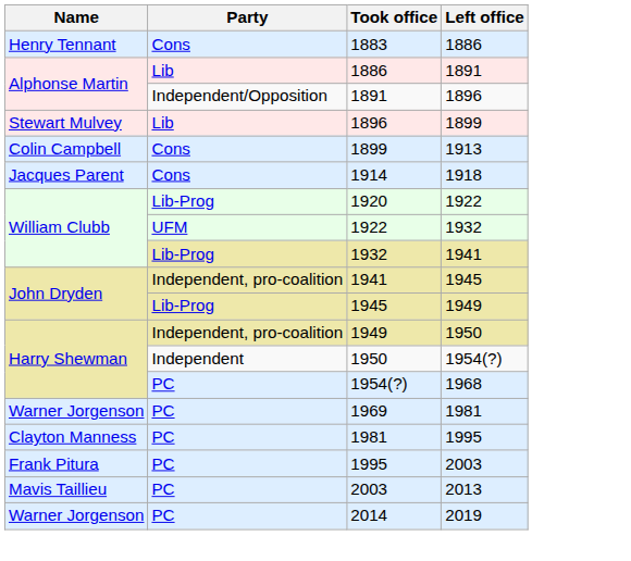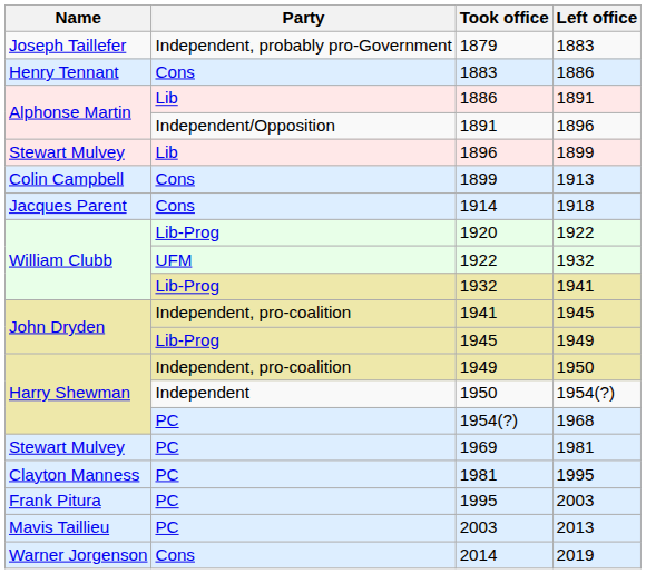+ row: Joseph Taillefer | Independent, probably pro-Government | 1879 | 1883
1969 | Name: Warner Jorgenson -> Stewart Mulvey
2014 | Party: PC -> Cons
